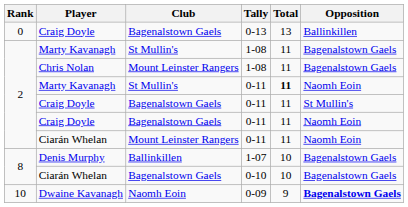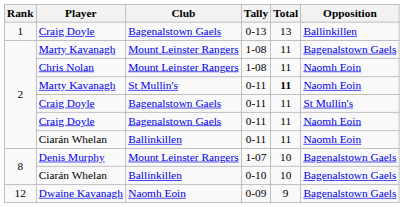Craig Doyle / 0-13 | Rank: 0 -> 1
Marty Kavanagh / 1-08 | Club: St Mullin's -> Mount Leinster Rangers
Chris Nolan | Opposition: Bagenalstown Gaels -> Naomh Eoin
Ciarán Whelan / 0-11 | Club: Mount Leinster Rangers -> Ballinkillen
Denis Murphy | Club: Ballinkillen -> Mount Leinster Rangers
Ciarán Whelan / 0-10 | Club: Bagenalstown Gaels -> Ballinkillen
Dwaine Kavanagh | Rank: 10 -> 12
Dwaine Kavanagh | Opposition: bold -> normal
